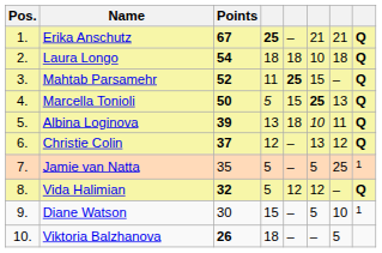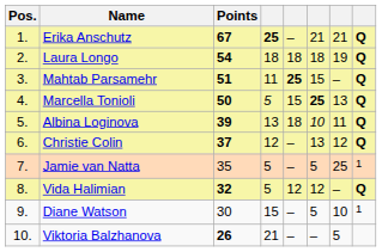Laura Longo | column 6: 10 -> 18
Laura Longo | column 7: 18 -> 19
Mahtab Parsamehr | Points: 52 -> 51
Viktoria Balzhanova | column 4: 18 -> 21
